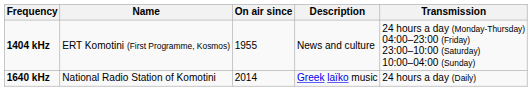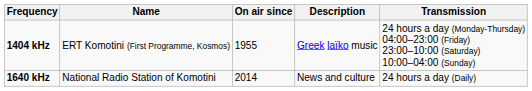1404 kHz | Description: News and culture -> Greek laïko music
1640 kHz | Description: Greek laïko music -> News and culture
